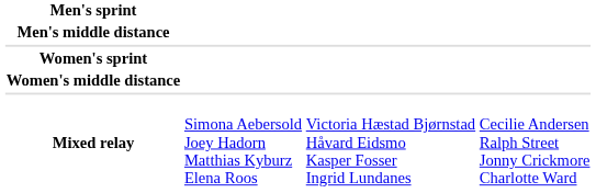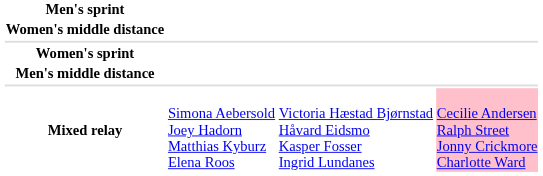rows swapped: Men's middle distance <-> Women's middle distance
Mixed relay | column 4: no background -> pink background
